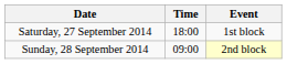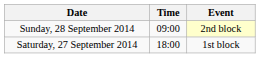rows swapped: Saturday, 27 September 2014 <-> Sunday, 28 September 2014
